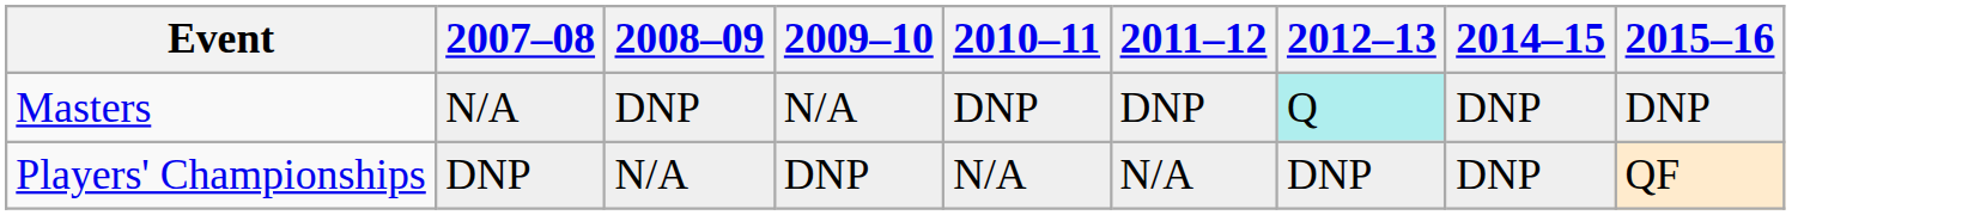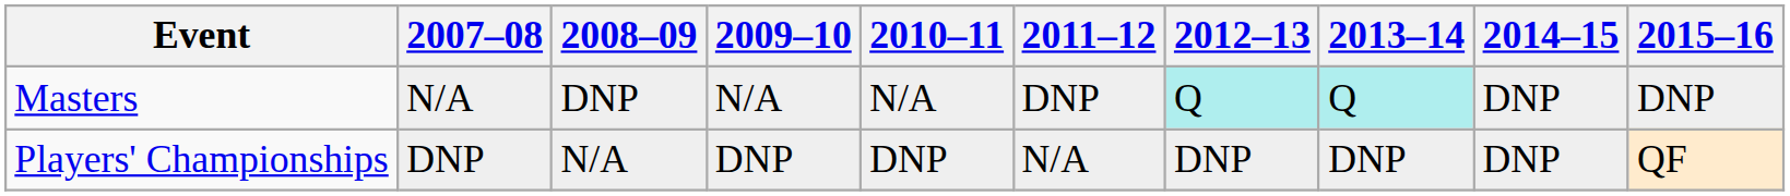+ column: 2013–14 | Q | DNP
Masters | 2010–11: DNP -> N/A
Players' Championships | 2010–11: N/A -> DNP
